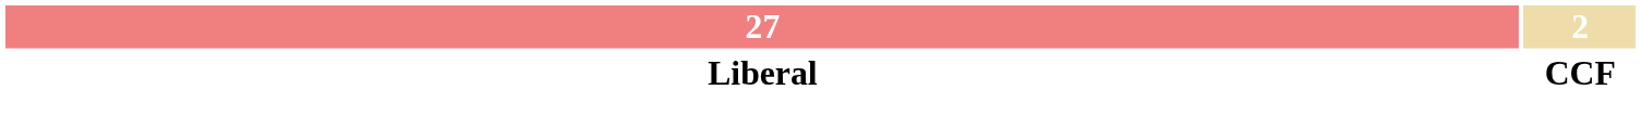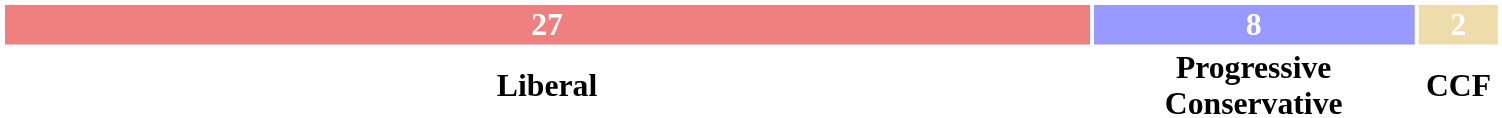+ column: 8 | Progressive Conservative
